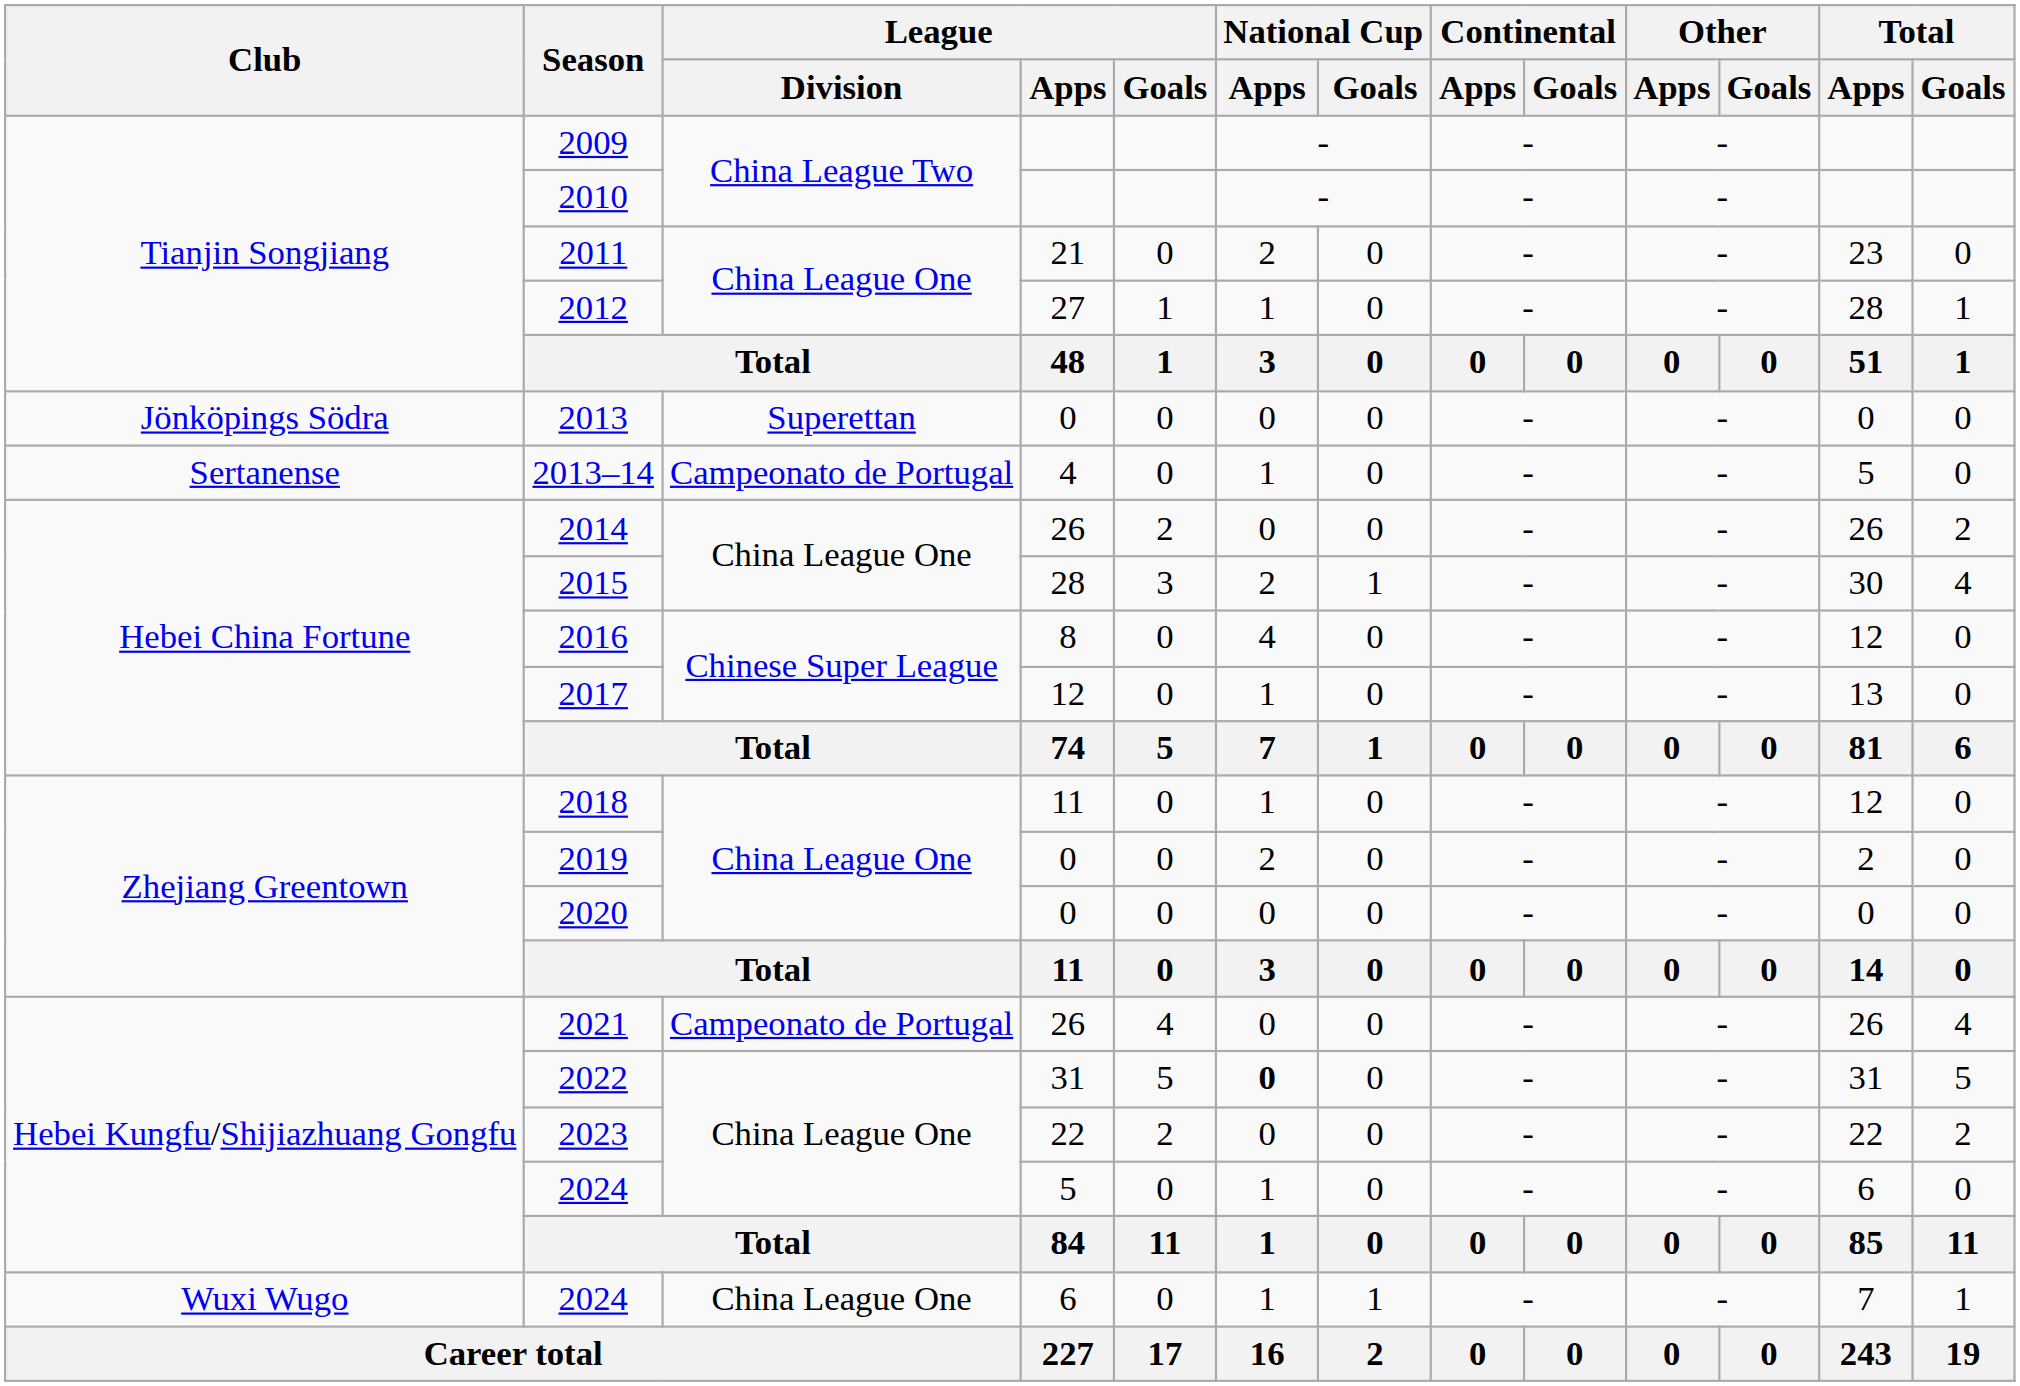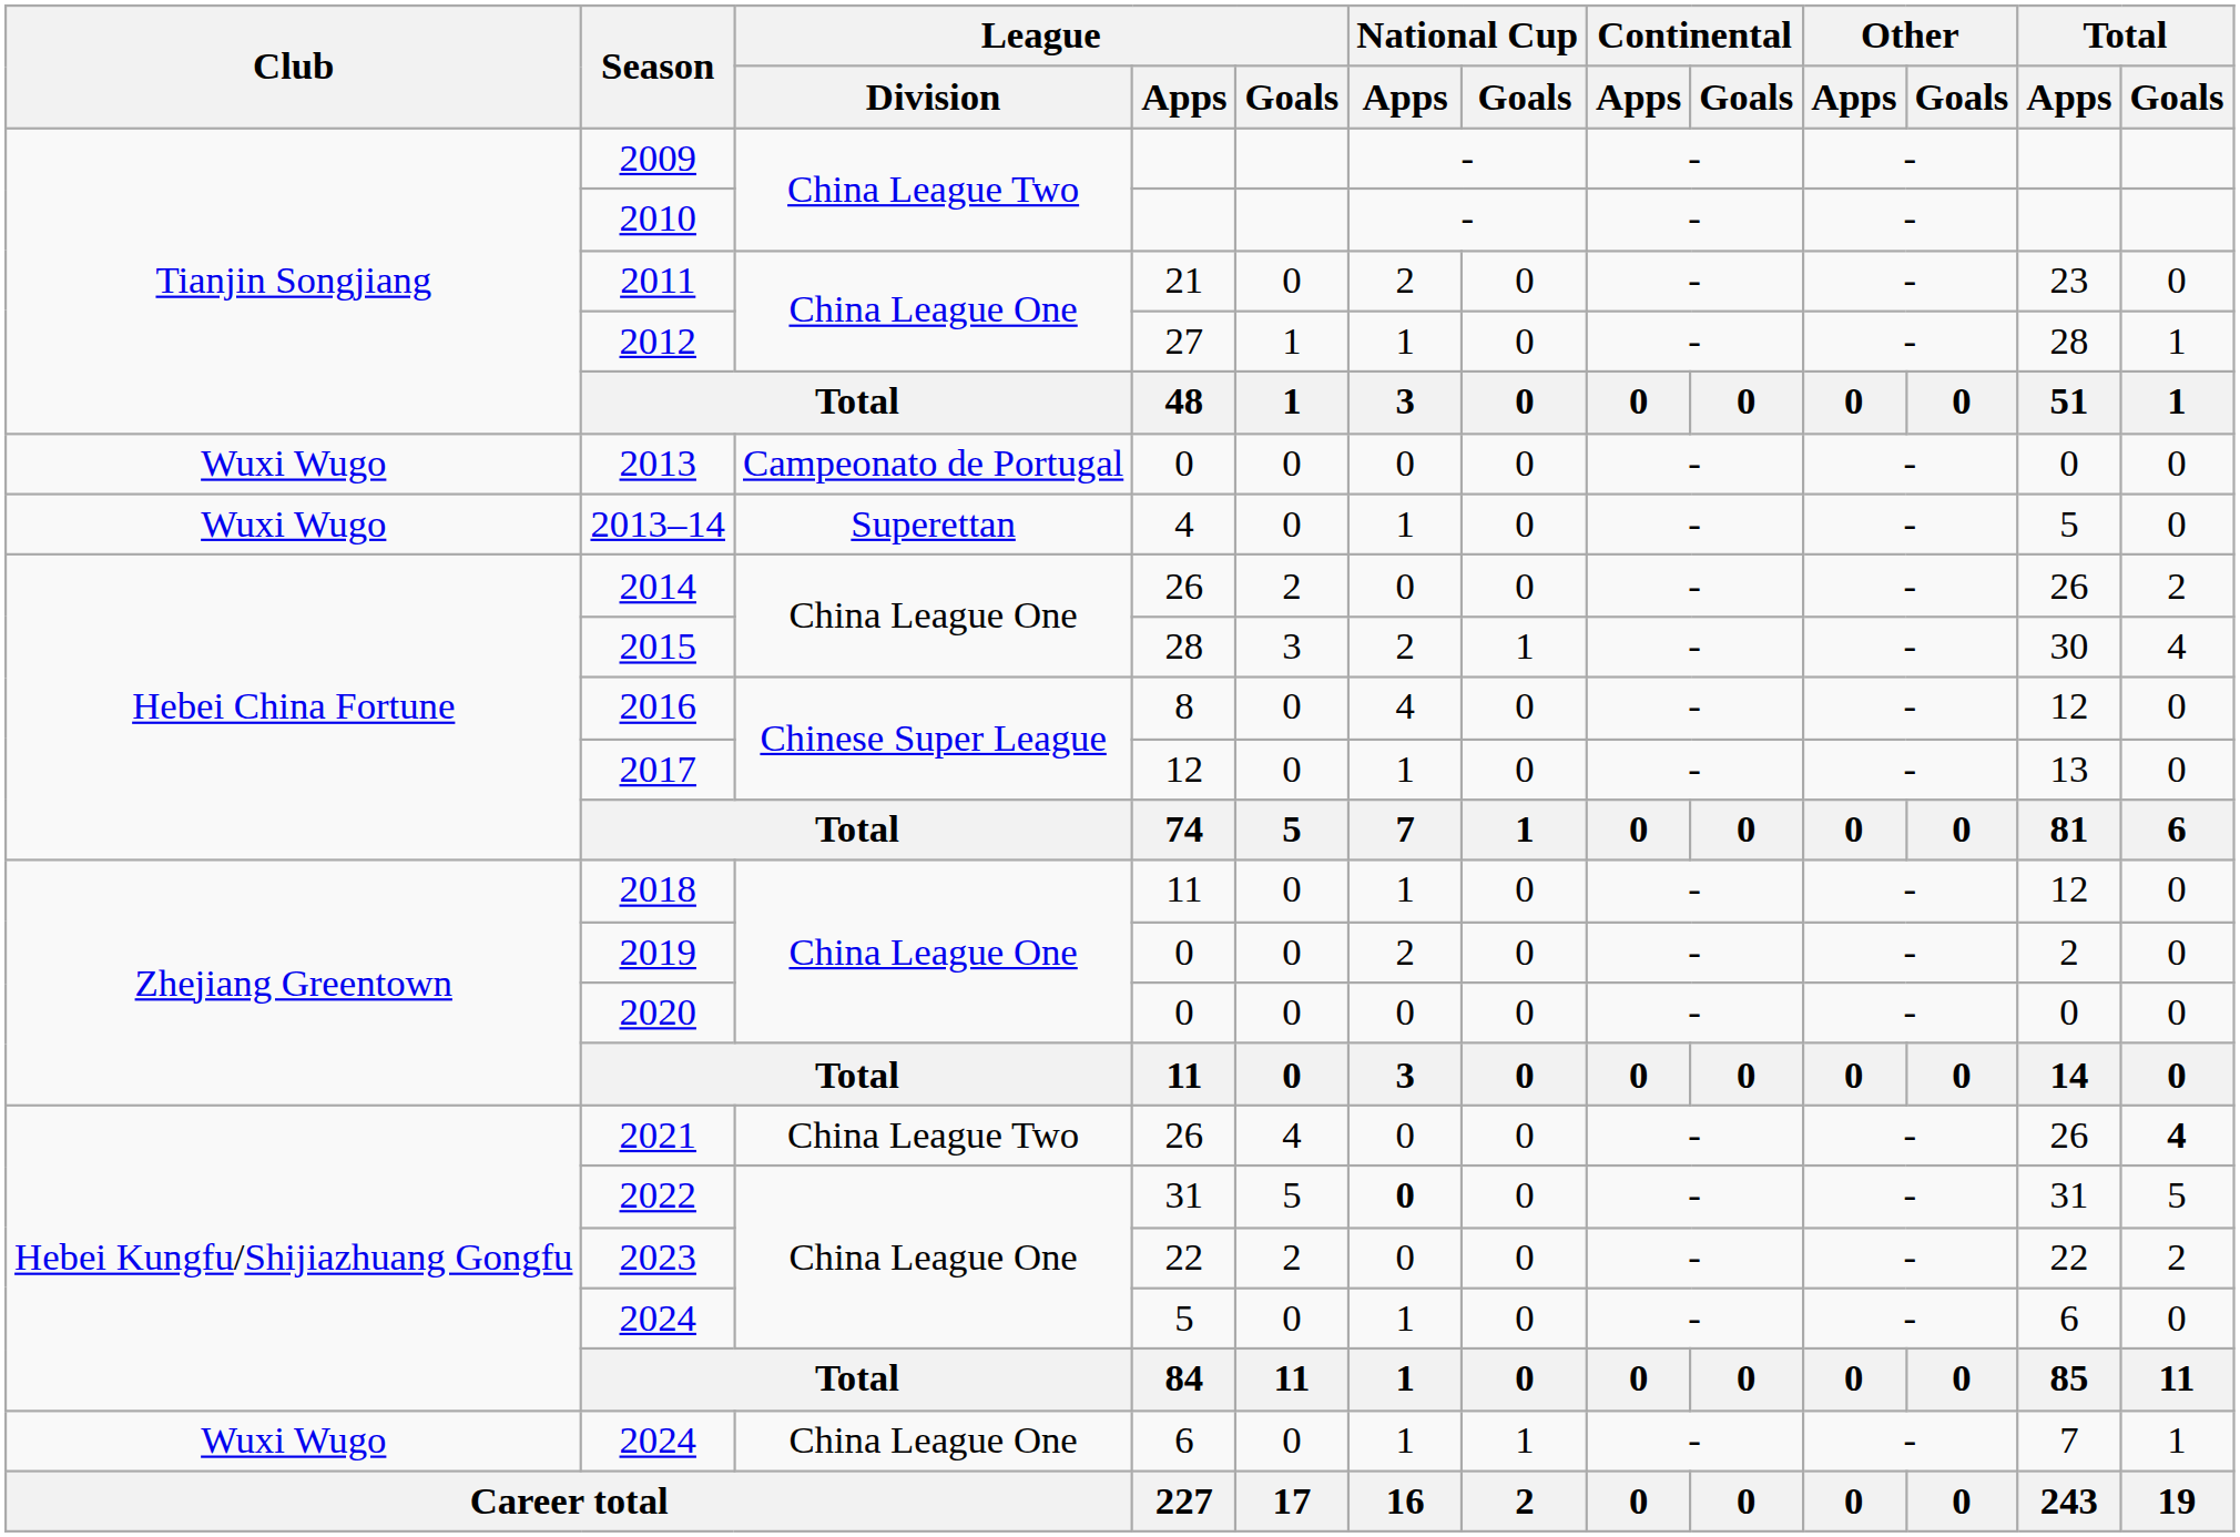2013 | Club: Jönköpings Södra -> Wuxi Wugo
2013 | League / Division: Superettan -> Campeonato de Portugal
2013–14 | Club: Sertanense -> Wuxi Wugo
2013–14 | League / Division: Campeonato de Portugal -> Superettan
2021 | League / Division: Campeonato de Portugal -> China League Two
2021 | Total / Goals: normal -> bold
